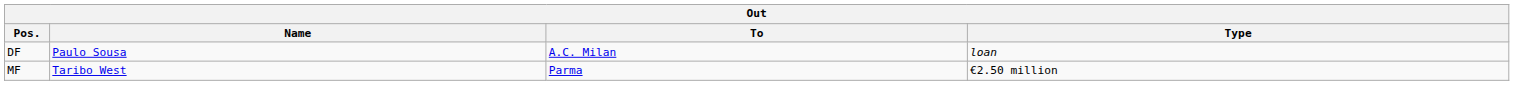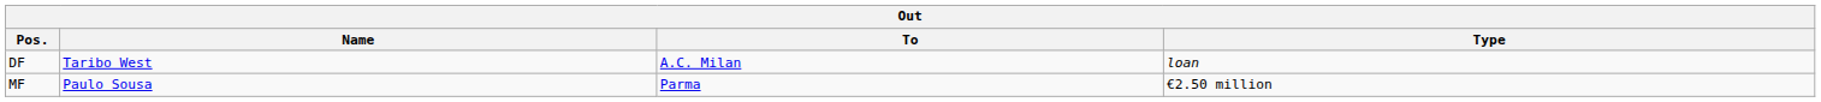DF | Name: Paulo Sousa -> Taribo West
MF | Name: Taribo West -> Paulo Sousa
